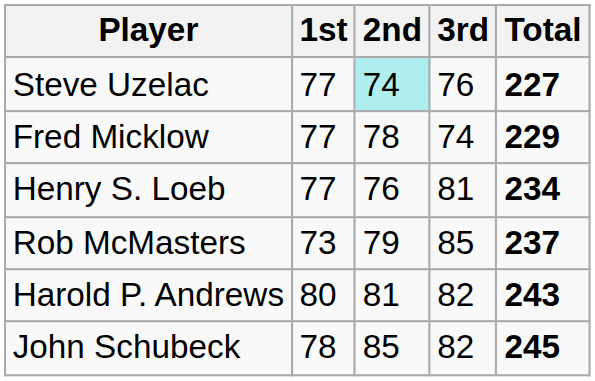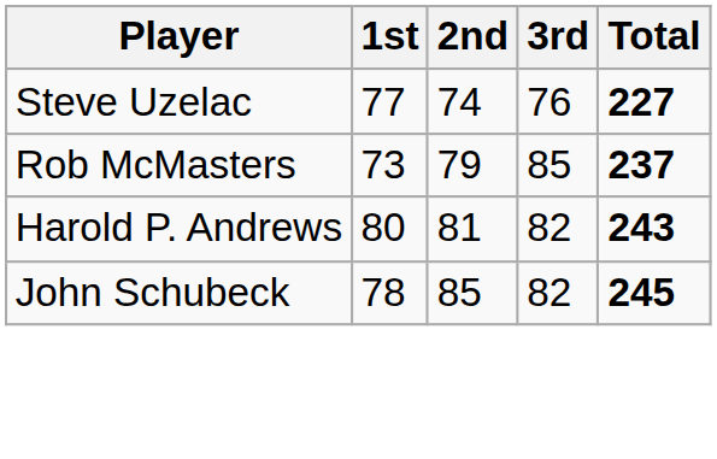Steve Uzelac | 2nd: paleturquoise background -> no background
- row: Fred Micklow | 77 | 78 | 74 | 229
- row: Henry S. Loeb | 77 | 76 | 81 | 234
